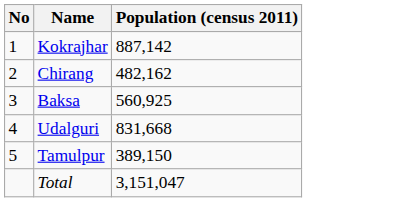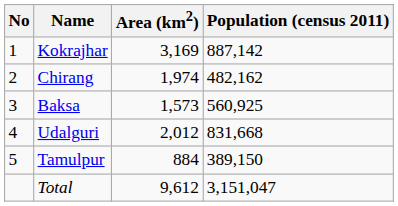+ column: Area (km2) | 3,169 | 1,974 | 1,573 | 2,012 | 884 | 9,612
